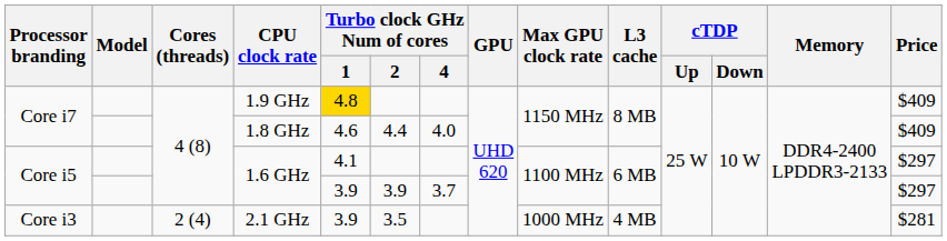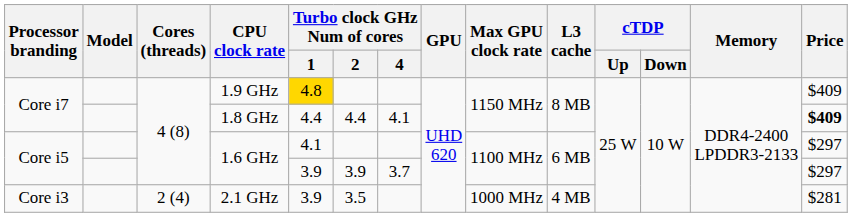1.8 GHz | Turbo clock GHz Num of cores / 1: 4.6 -> 4.4
1.8 GHz | Turbo clock GHz Num of cores / 4: 4.0 -> 4.1
1.8 GHz | Price: normal -> bold
